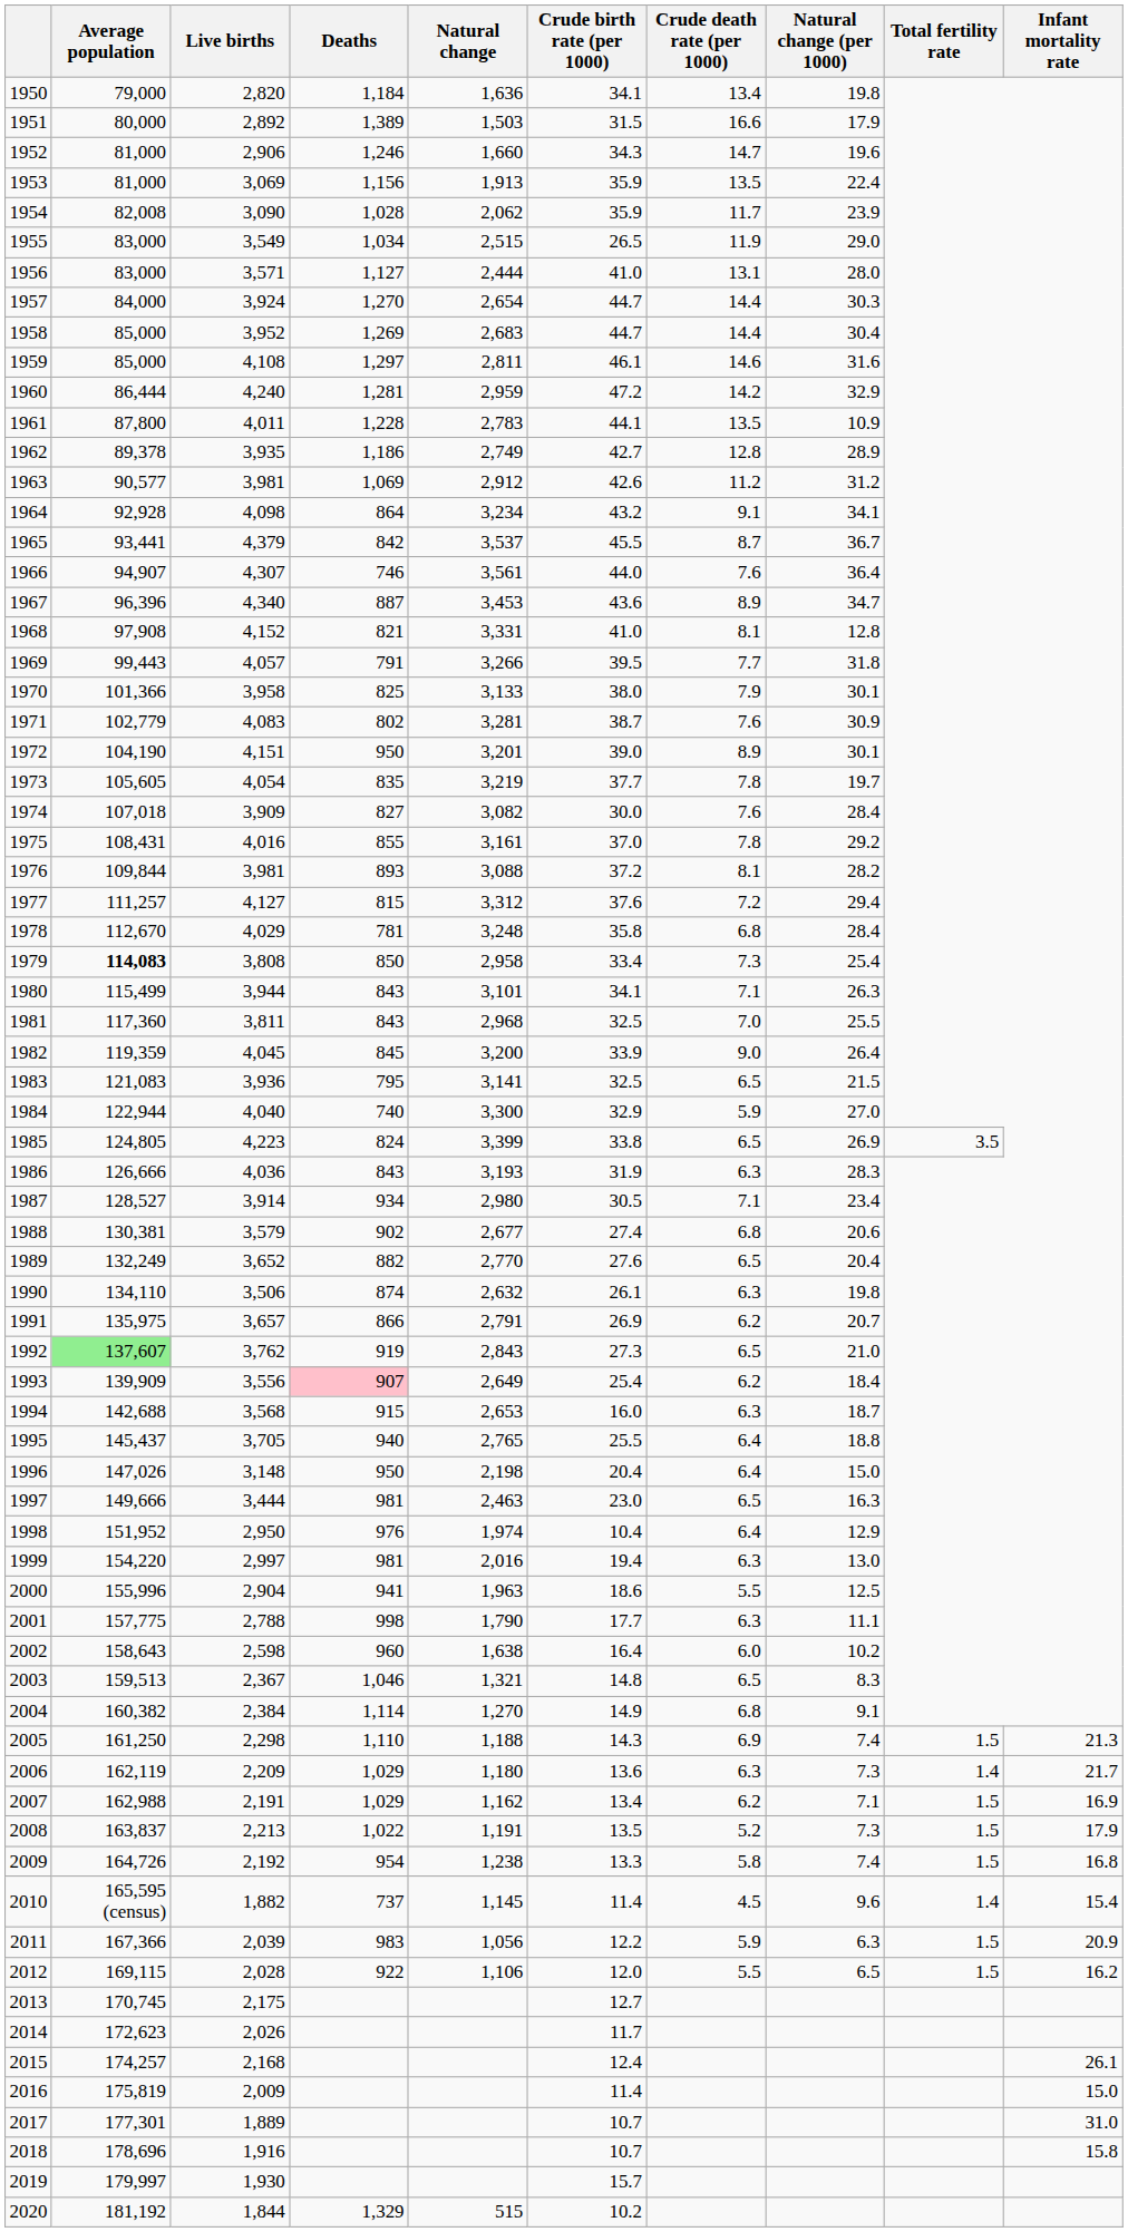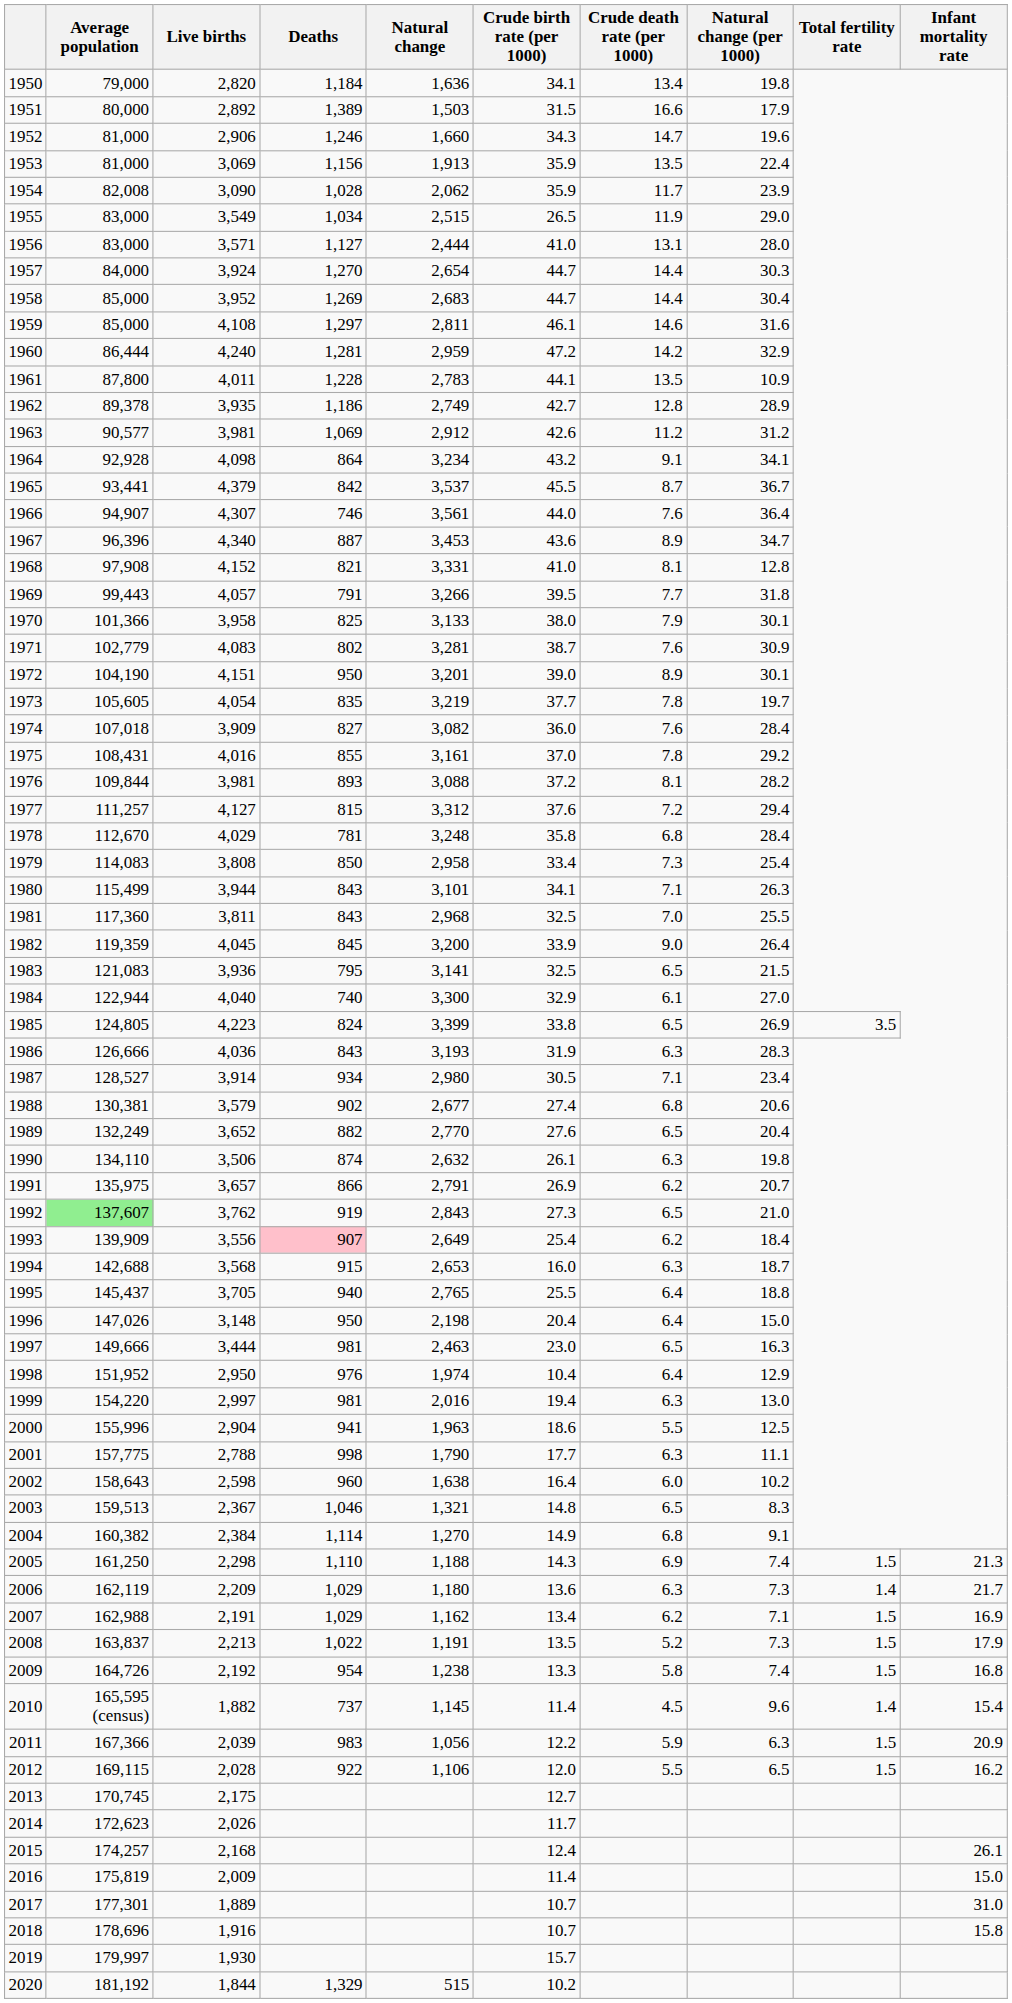1974 | Crude birth rate (per 1000): 30.0 -> 36.0
1979 | Average population: bold -> normal
1984 | Crude death rate (per 1000): 5.9 -> 6.1
